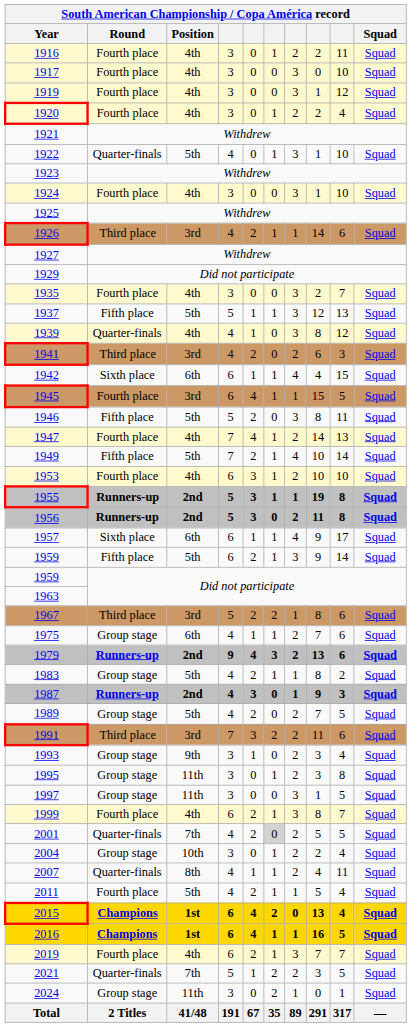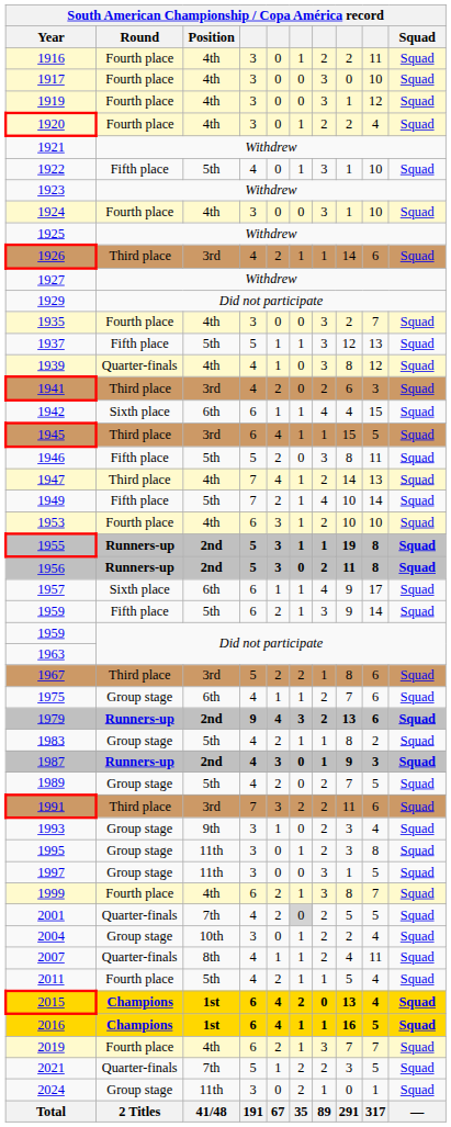1922 | Round: Quarter-finals -> Fifth place
1945 | Round: Fourth place -> Third place
1947 | Round: Fourth place -> Third place
